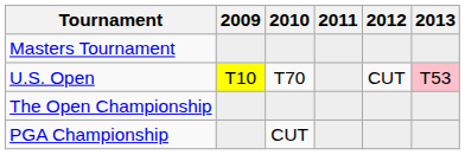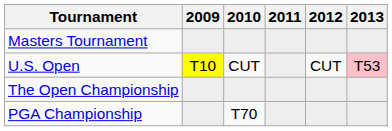U.S. Open | 2010: T70 -> CUT
PGA Championship | 2010: CUT -> T70
